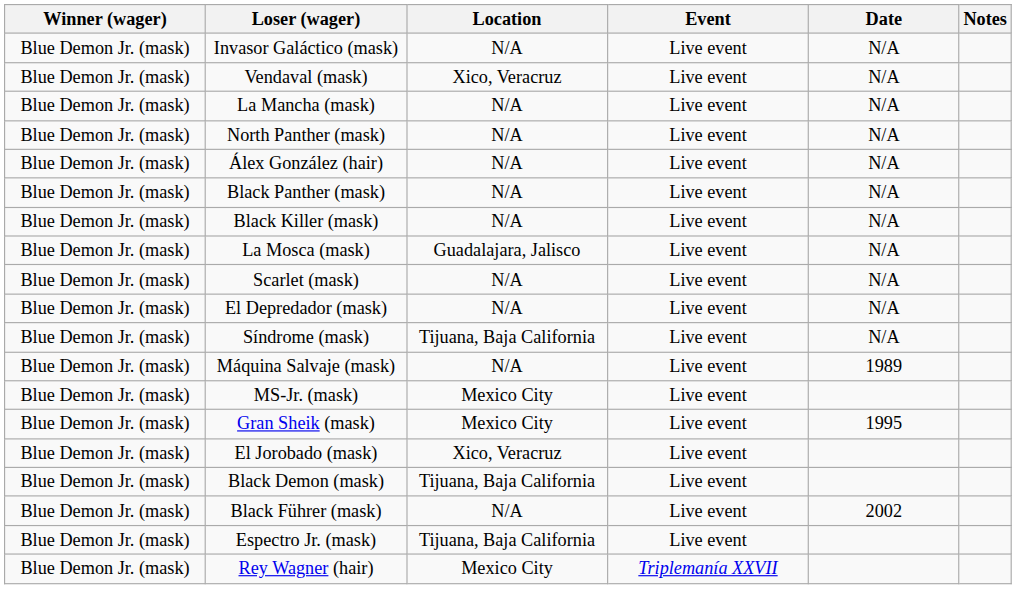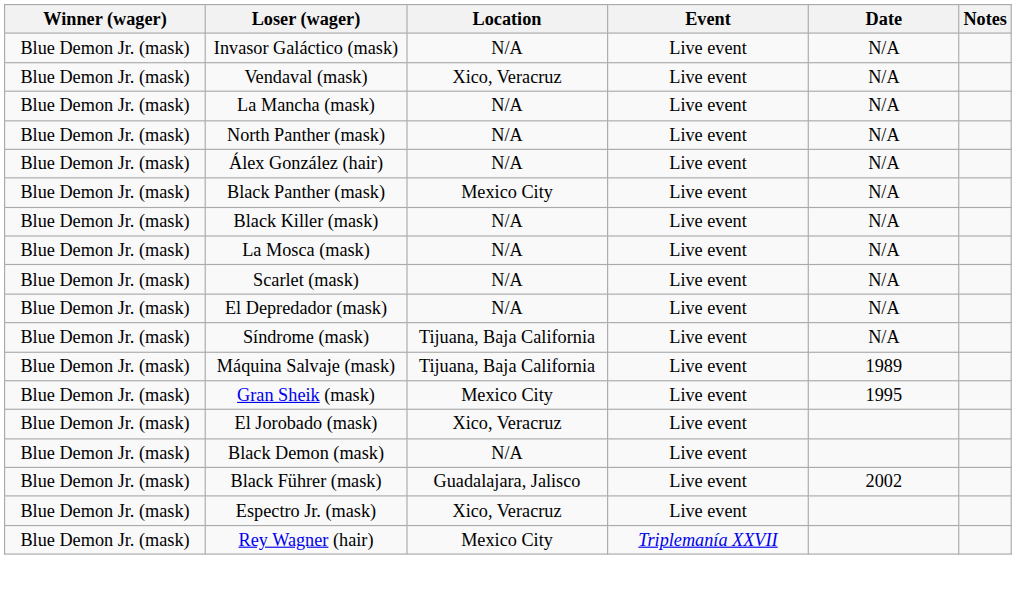Black Panther (mask) | Location: N/A -> Mexico City
La Mosca (mask) | Location: Guadalajara, Jalisco -> N/A
Máquina Salvaje (mask) | Location: N/A -> Tijuana, Baja California
- row: Blue Demon Jr. (mask) | MS-Jr. (mask) | Mexico City | Live event
Black Demon (mask) | Location: Tijuana, Baja California -> N/A
Black Führer (mask) | Location: N/A -> Guadalajara, Jalisco
Espectro Jr. (mask) | Location: Tijuana, Baja California -> Xico, Veracruz
